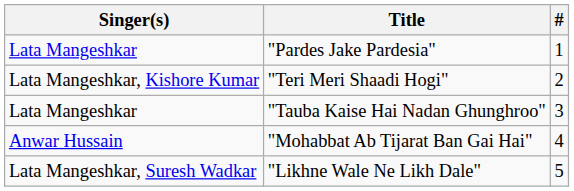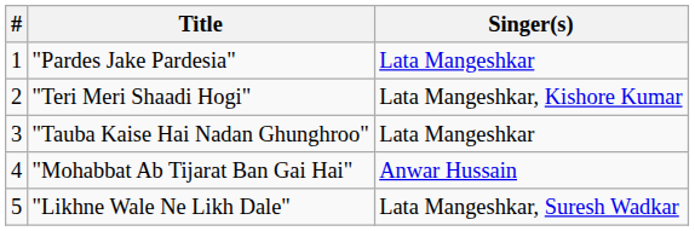columns swapped: # <-> Singer(s)
